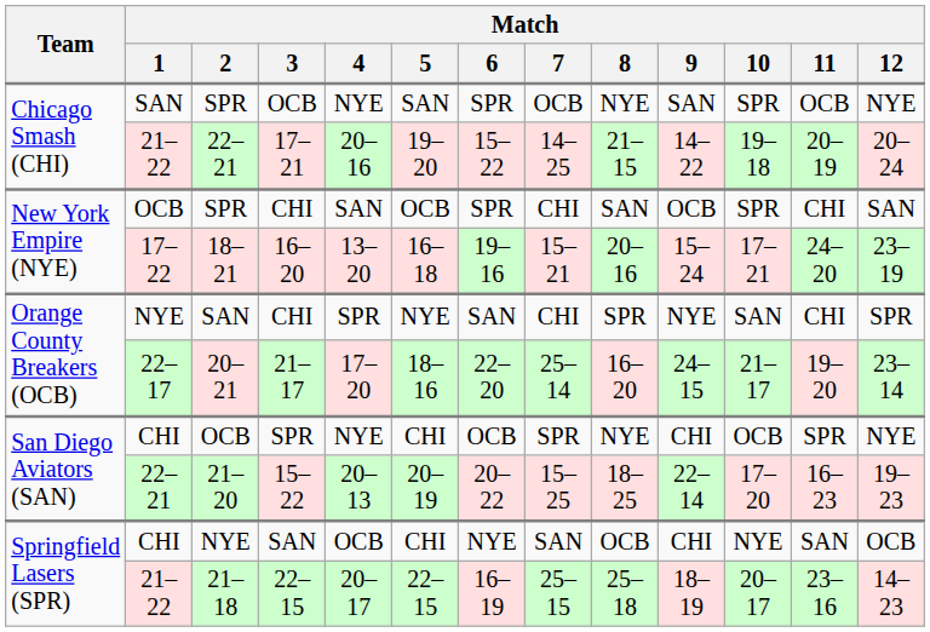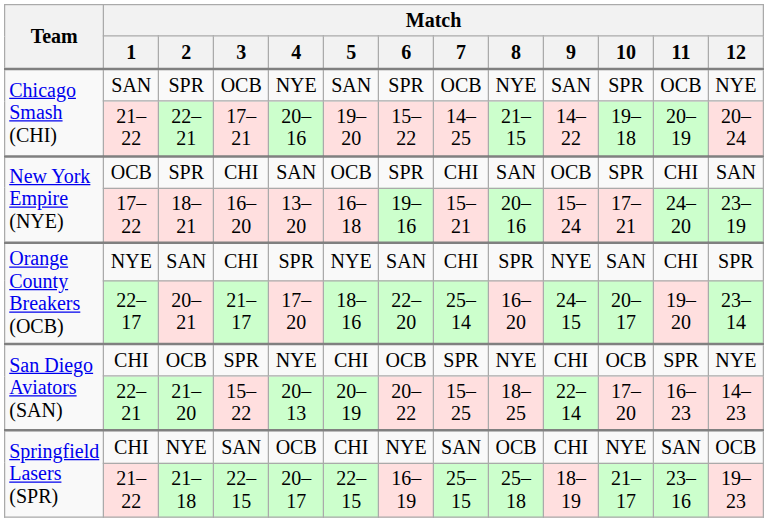20–21 | Match / 10: 21–17 -> 20–17
21–20 | Match / 12: 19–23 -> 14–23
21–18 | Match / 10: 20–17 -> 21–17
21–18 | Match / 12: 14–23 -> 19–23
